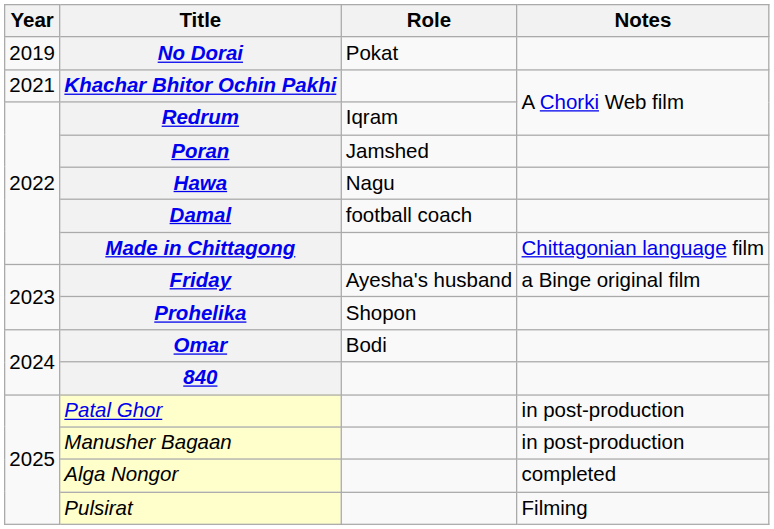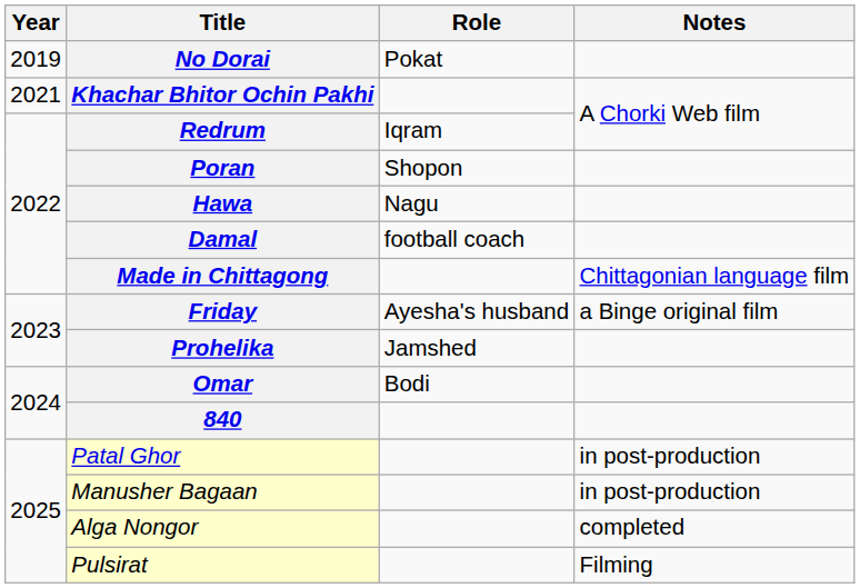Poran | Role: Jamshed -> Shopon
Prohelika | Role: Shopon -> Jamshed
